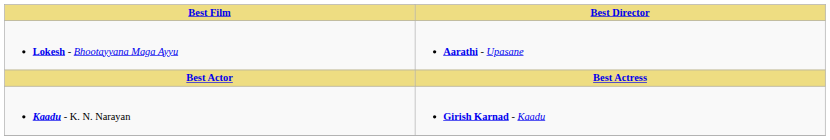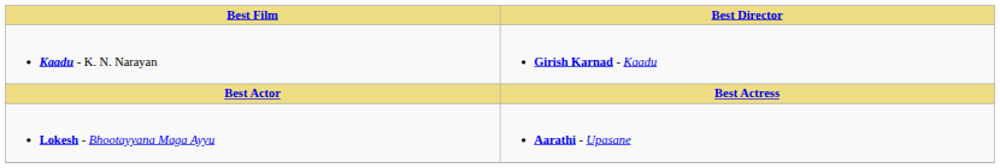rows swapped: Kaadu - K. N. Narayan <-> Lokesh - Bhootayyana Maga Ayyu
